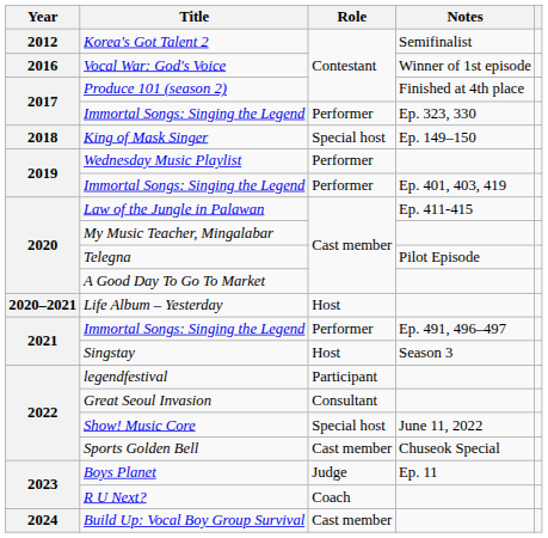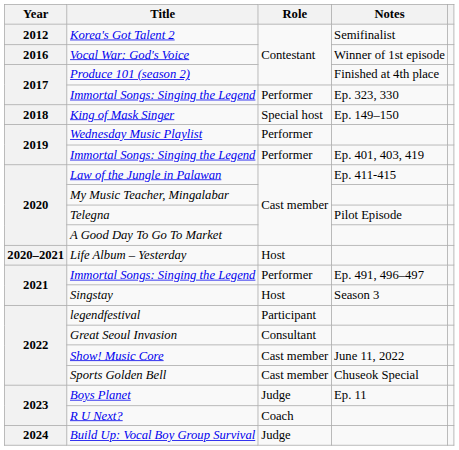Show! Music Core | Role: Special host -> Cast member
Build Up: Vocal Boy Group Survival | Role: Cast member -> Judge
